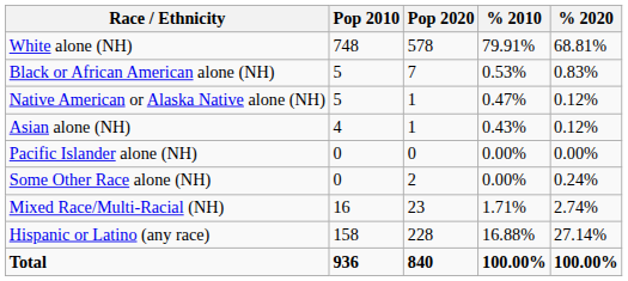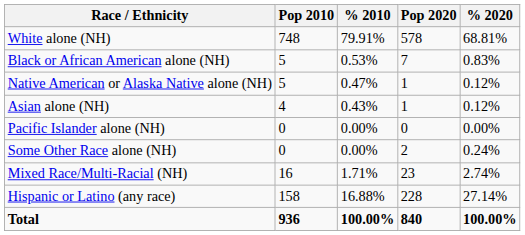columns swapped: Pop 2020 <-> % 2010
